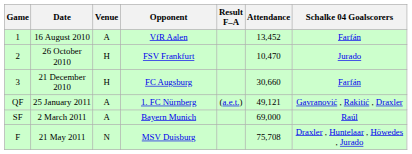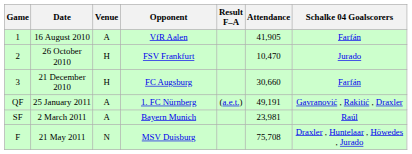16 August 2010 | Attendance: 13,452 -> 41,905
25 January 2011 | Attendance: 49,121 -> 49,191
2 March 2011 | Attendance: 69,000 -> 23,981
